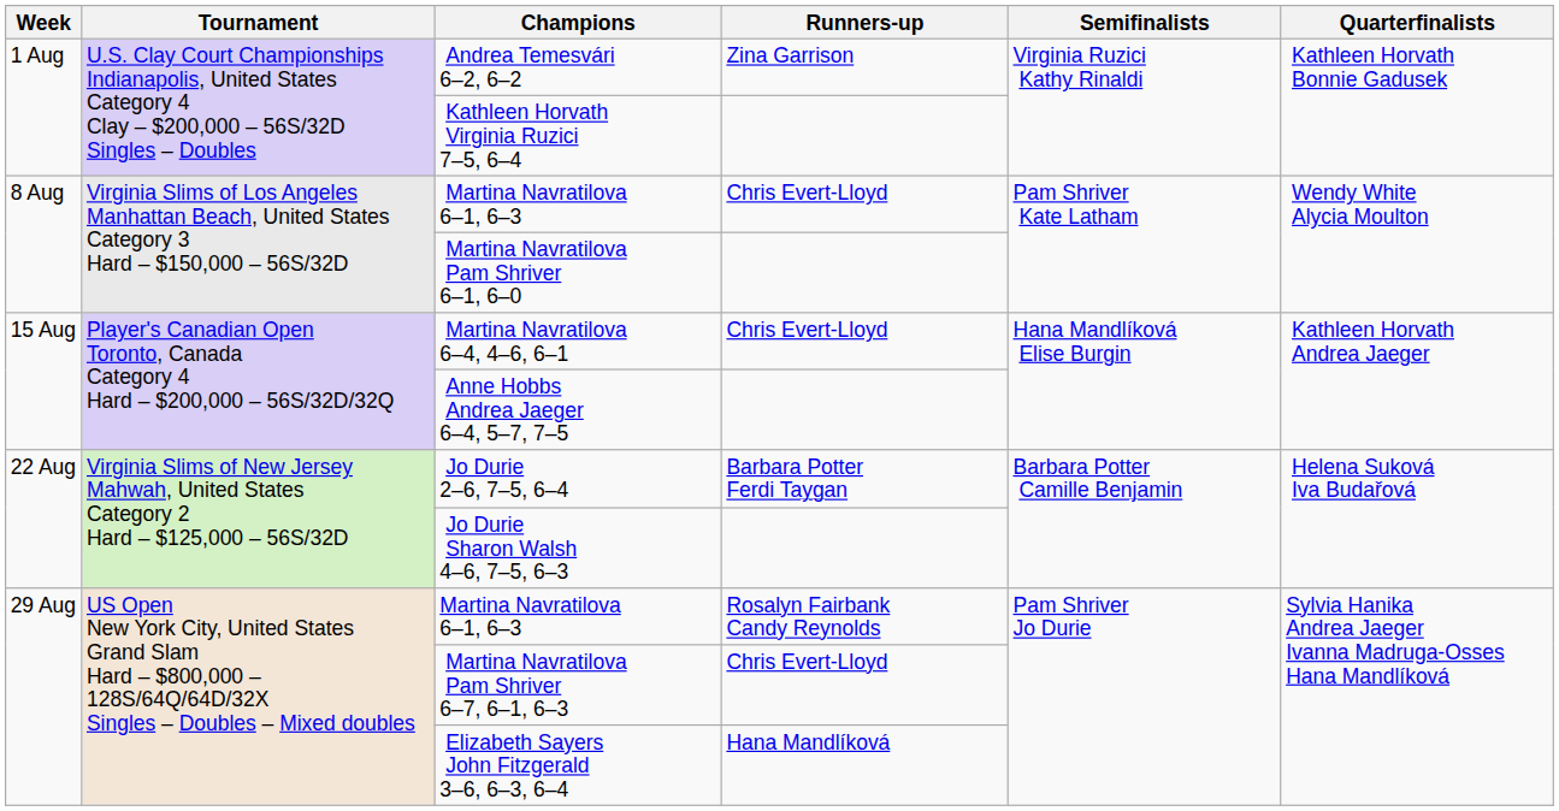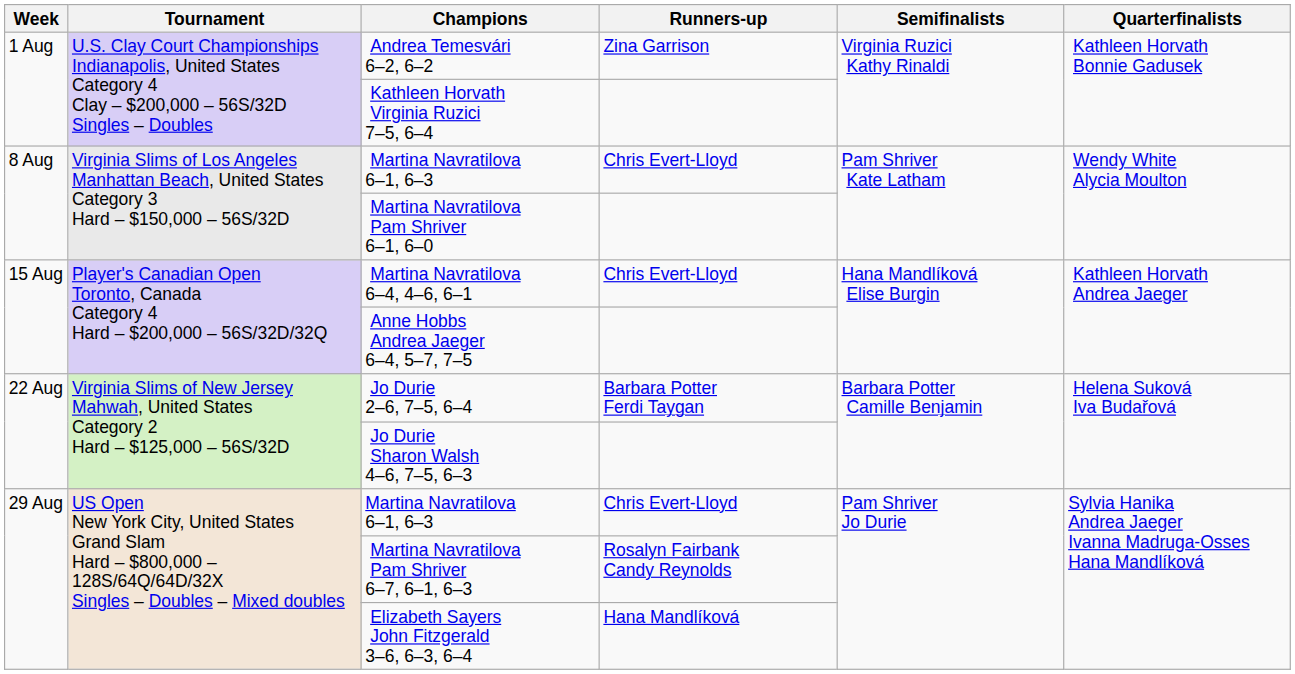29 Aug / Martina Navratilova 6–1, 6–3 | Runners-up: Rosalyn Fairbank Candy Reynolds -> Chris Evert-Lloyd
Martina Navratilova Pam Shriver 6–7, 6–1, 6–3 | Runners-up: Chris Evert-Lloyd -> Rosalyn Fairbank Candy Reynolds
